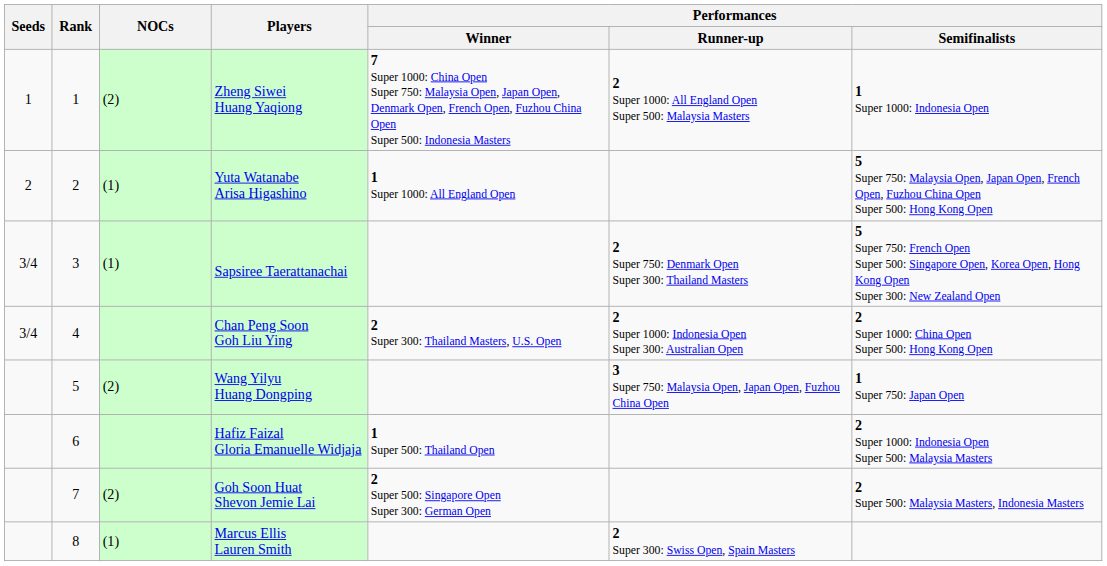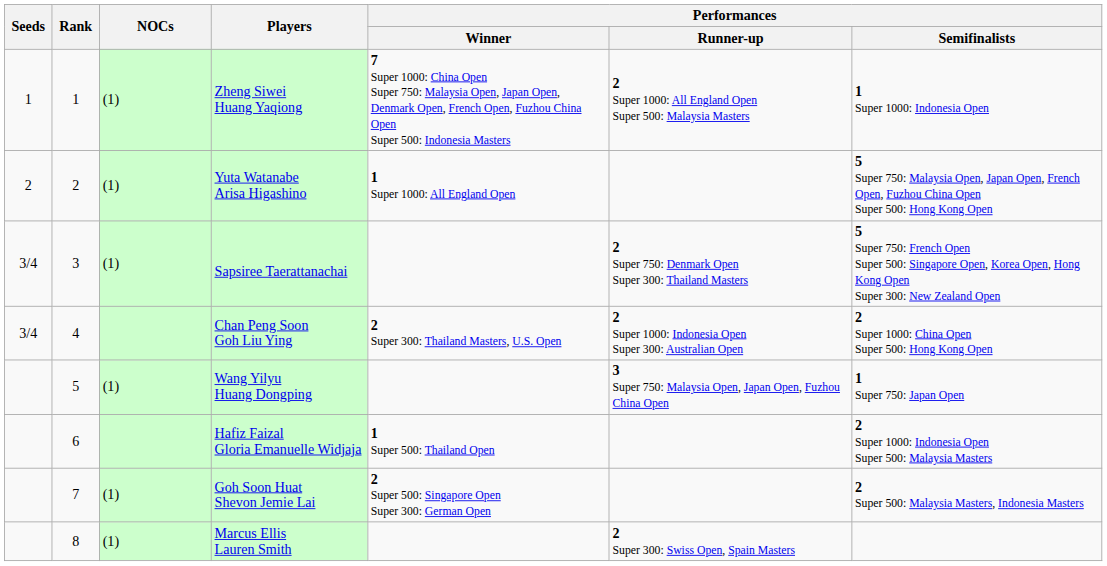Zheng Siwei Huang Yaqiong | NOCs: (2) -> (1)
Wang Yilyu Huang Dongping | NOCs: (2) -> (1)
Goh Soon Huat Shevon Jemie Lai | NOCs: (2) -> (1)
